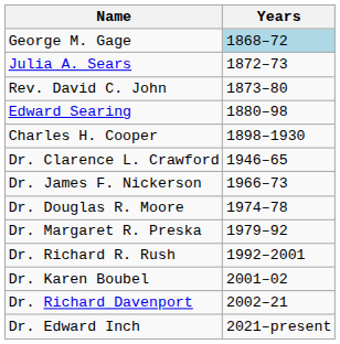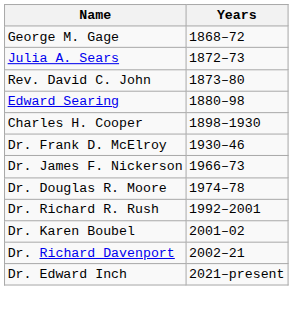George M. Gage | Years: lightblue background -> no background
+ row: Dr. Frank D. McElroy | 1930–46
- row: Dr. Clarence L. Crawford | 1946–65
- row: Dr. Margaret R. Preska | 1979–92
